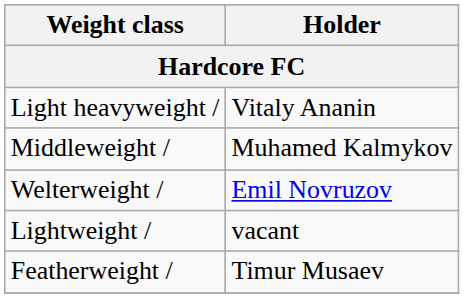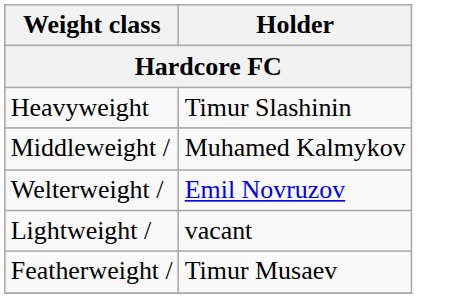+ row: Heavyweight | Timur Slashinin
- row: Light heavyweight / | Vitaly Ananin
